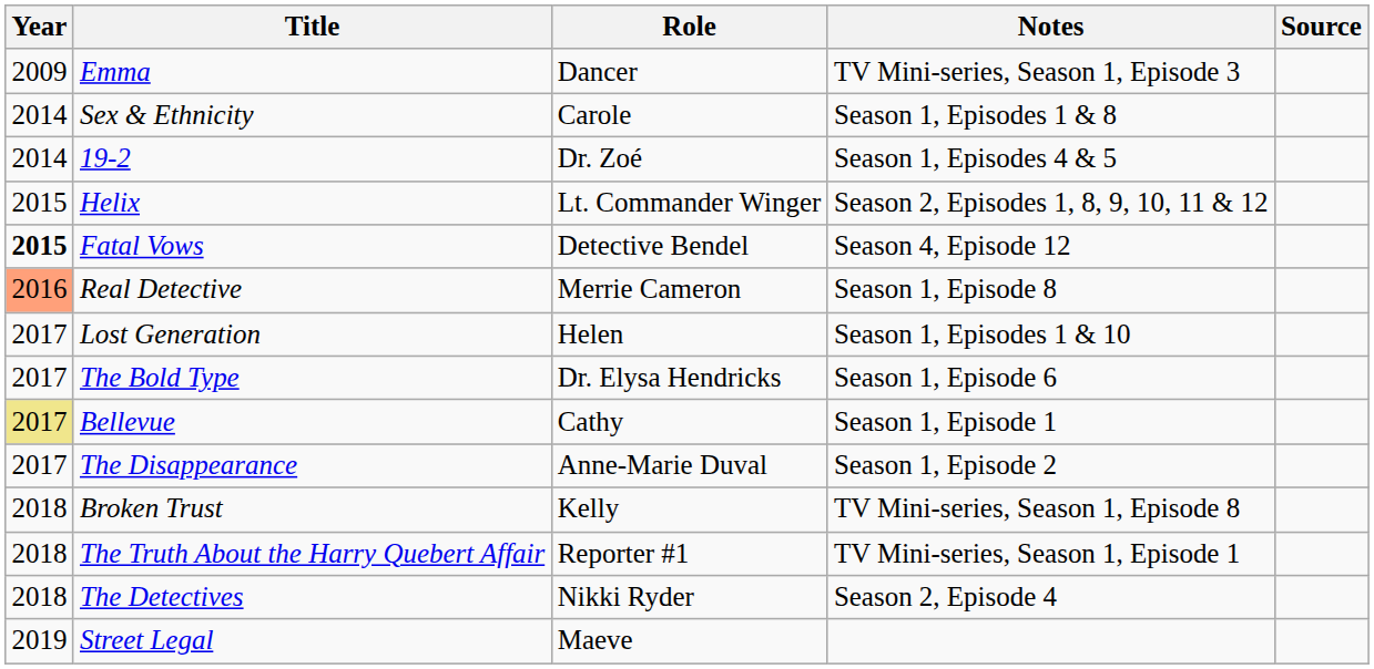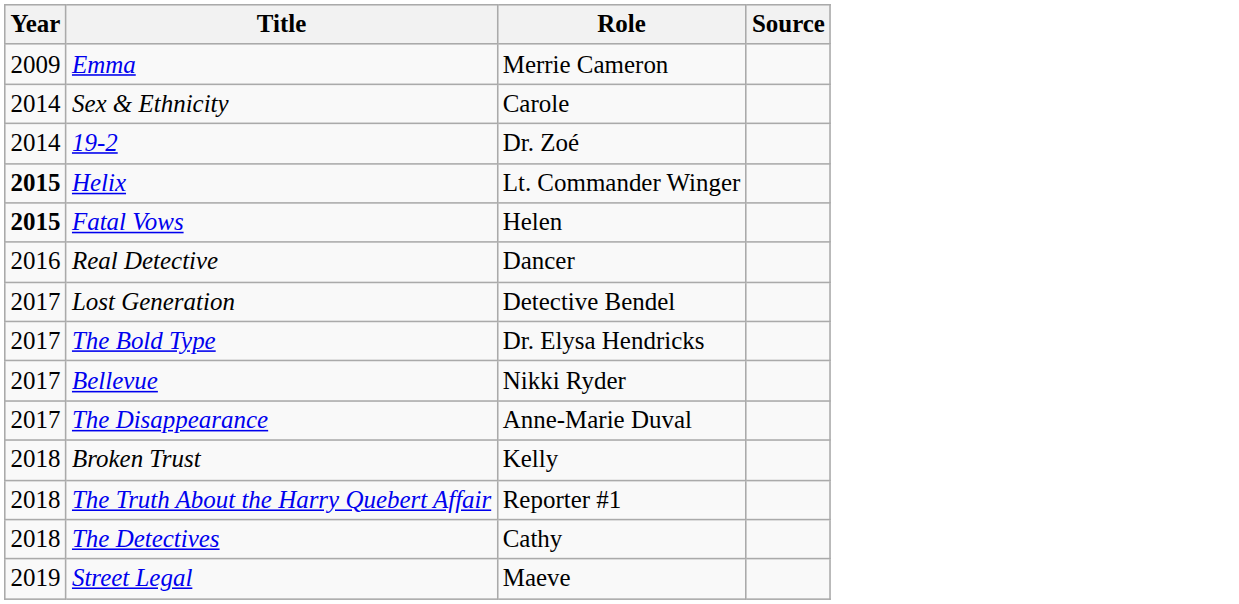- column: Notes | TV Mini-series, Season 1, Episode 3 | Season 1, Episodes 1 & 8 | Season 1, Episodes 4 & 5 | Season 2, Episodes 1, 8, 9, 10, 11 & 12 | Season 4, Episode 12 | Season 1, Episode 8 | Season 1, Episodes 1 & 10 | Season 1, Episode 6 | Season 1, Episode 1 | Season 1, Episode 2 | TV Mini-series, Season 1, Episode 8 | TV Mini-series, Season 1, Episode 1 | Season 2, Episode 4
Emma | Role: Dancer -> Merrie Cameron
Helix | Year: normal -> bold
Fatal Vows | Role: Detective Bendel -> Helen
Real Detective | Year: lightsalmon background -> no background
Real Detective | Role: Merrie Cameron -> Dancer
Lost Generation | Role: Helen -> Detective Bendel
Bellevue | Year: khaki background -> no background
Bellevue | Role: Cathy -> Nikki Ryder
The Detectives | Role: Nikki Ryder -> Cathy
